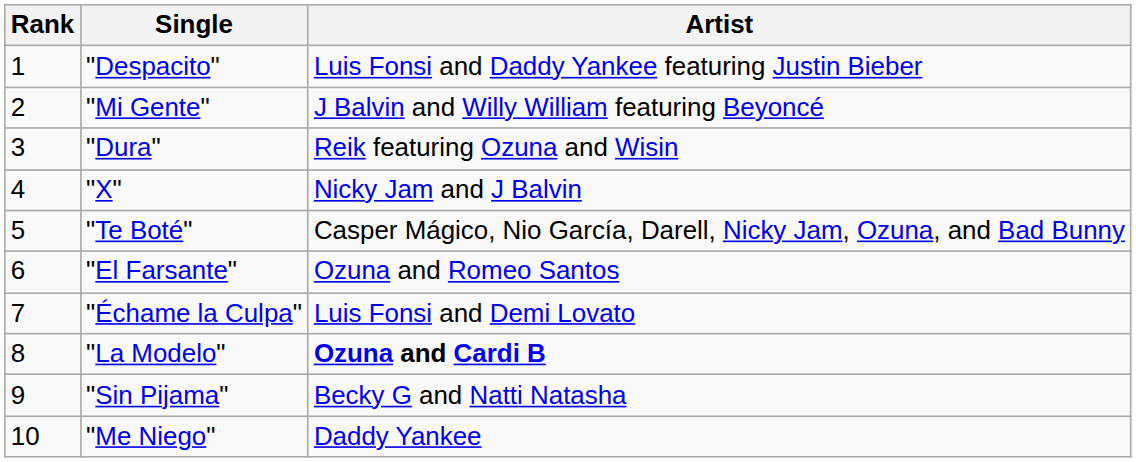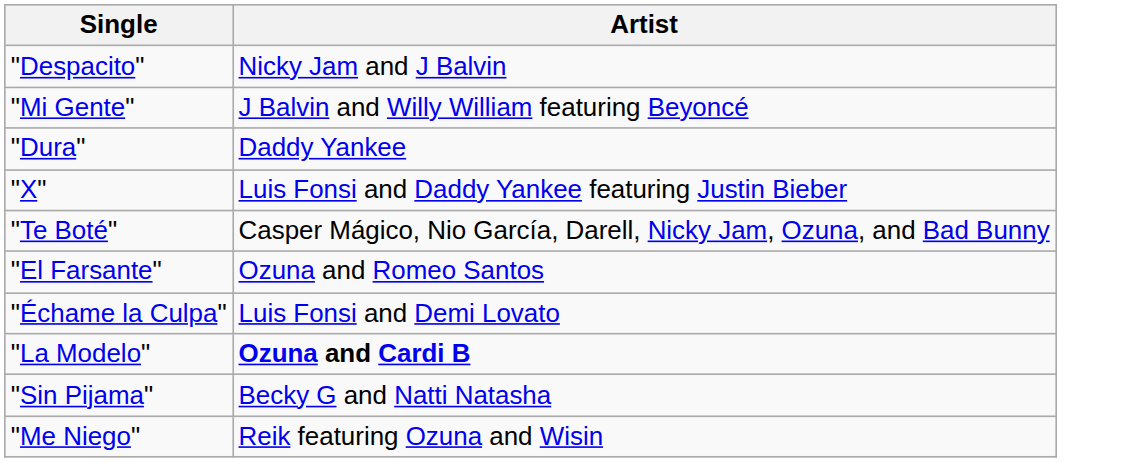- column: Rank | 1 | 2 | 3 | 4 | 5 | 6 | 7 | 8 | 9 | 10
"Despacito" | Artist: Luis Fonsi and Daddy Yankee featuring Justin Bieber -> Nicky Jam and J Balvin
"Dura" | Artist: Reik featuring Ozuna and Wisin -> Daddy Yankee
"X" | Artist: Nicky Jam and J Balvin -> Luis Fonsi and Daddy Yankee featuring Justin Bieber
"Me Niego" | Artist: Daddy Yankee -> Reik featuring Ozuna and Wisin
